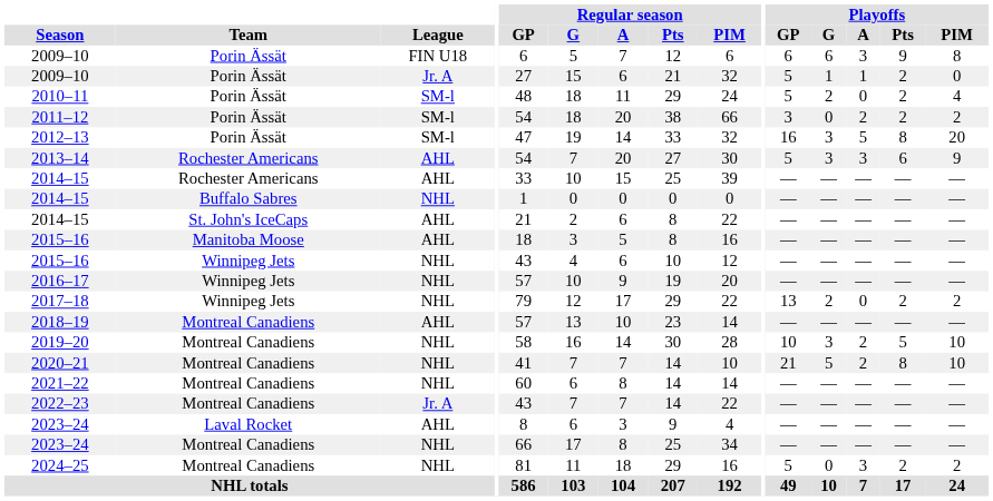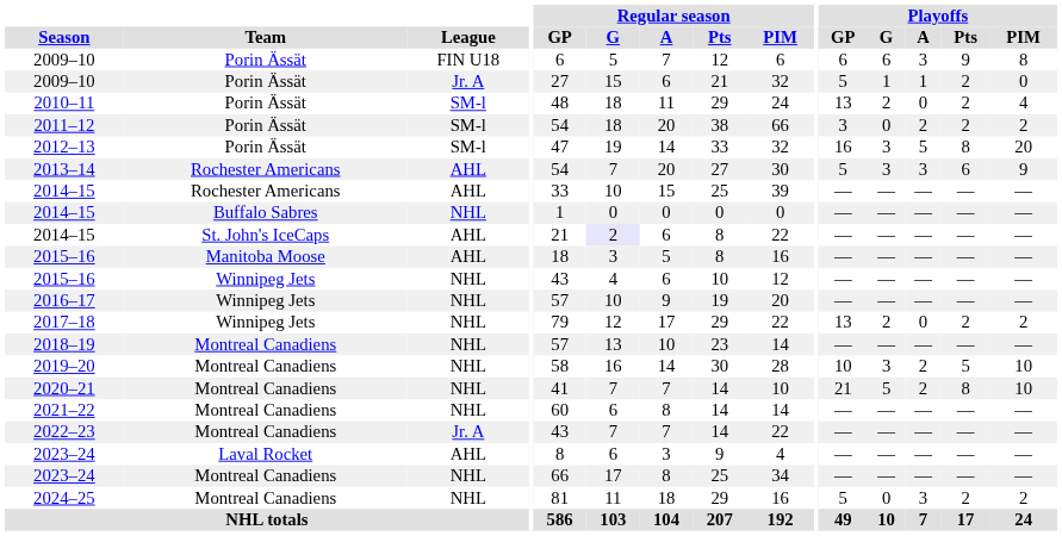2010–11 | Playoffs / GP: 5 -> 13
2014–15 / St. John's IceCaps | Regular season / G: no background -> lavender background
2018–19 | League: AHL -> NHL
